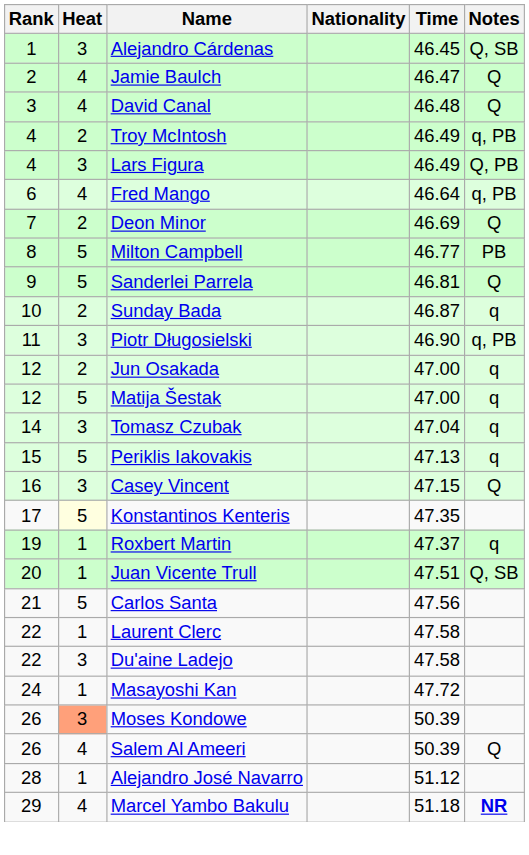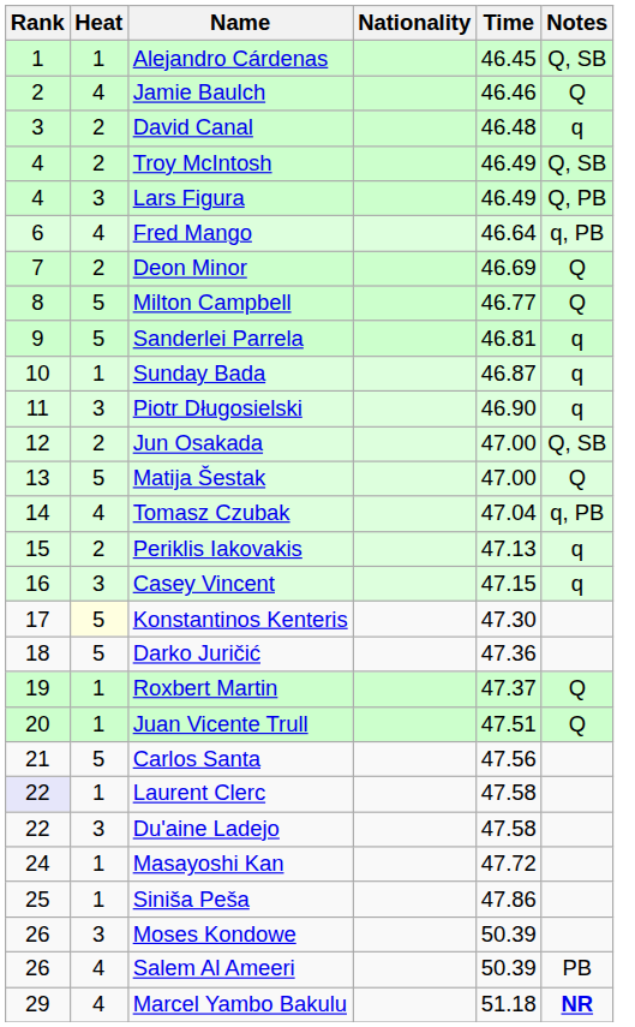Alejandro Cárdenas | Heat: 3 -> 1
Jamie Baulch | Time: 46.47 -> 46.46
David Canal | Heat: 4 -> 2
David Canal | Notes: Q -> q
Troy McIntosh | Notes: q, PB -> Q, SB
Milton Campbell | Notes: PB -> Q
Sanderlei Parrela | Notes: Q -> q
Sunday Bada | Heat: 2 -> 1
Piotr Długosielski | Notes: q, PB -> q
Jun Osakada | Notes: q -> Q, SB
Matija Šestak | Rank: 12 -> 13
Matija Šestak | Notes: q -> Q
Tomasz Czubak | Heat: 3 -> 4
Tomasz Czubak | Notes: q -> q, PB
Periklis Iakovakis | Heat: 5 -> 2
Casey Vincent | Notes: Q -> q
Konstantinos Kenteris | Time: 47.35 -> 47.30
+ row: 18 | 5 | Darko Juričić | 47.36
Roxbert Martin | Notes: q -> Q
Juan Vicente Trull | Notes: Q, SB -> Q
Laurent Clerc | Rank: no background -> lavender background
+ row: 25 | 1 | Siniša Peša | 47.86
Moses Kondowe | Heat: lightsalmon background -> no background
Salem Al Ameeri | Notes: Q -> PB
- row: 28 | 1 | Alejandro José Navarro | 51.12
